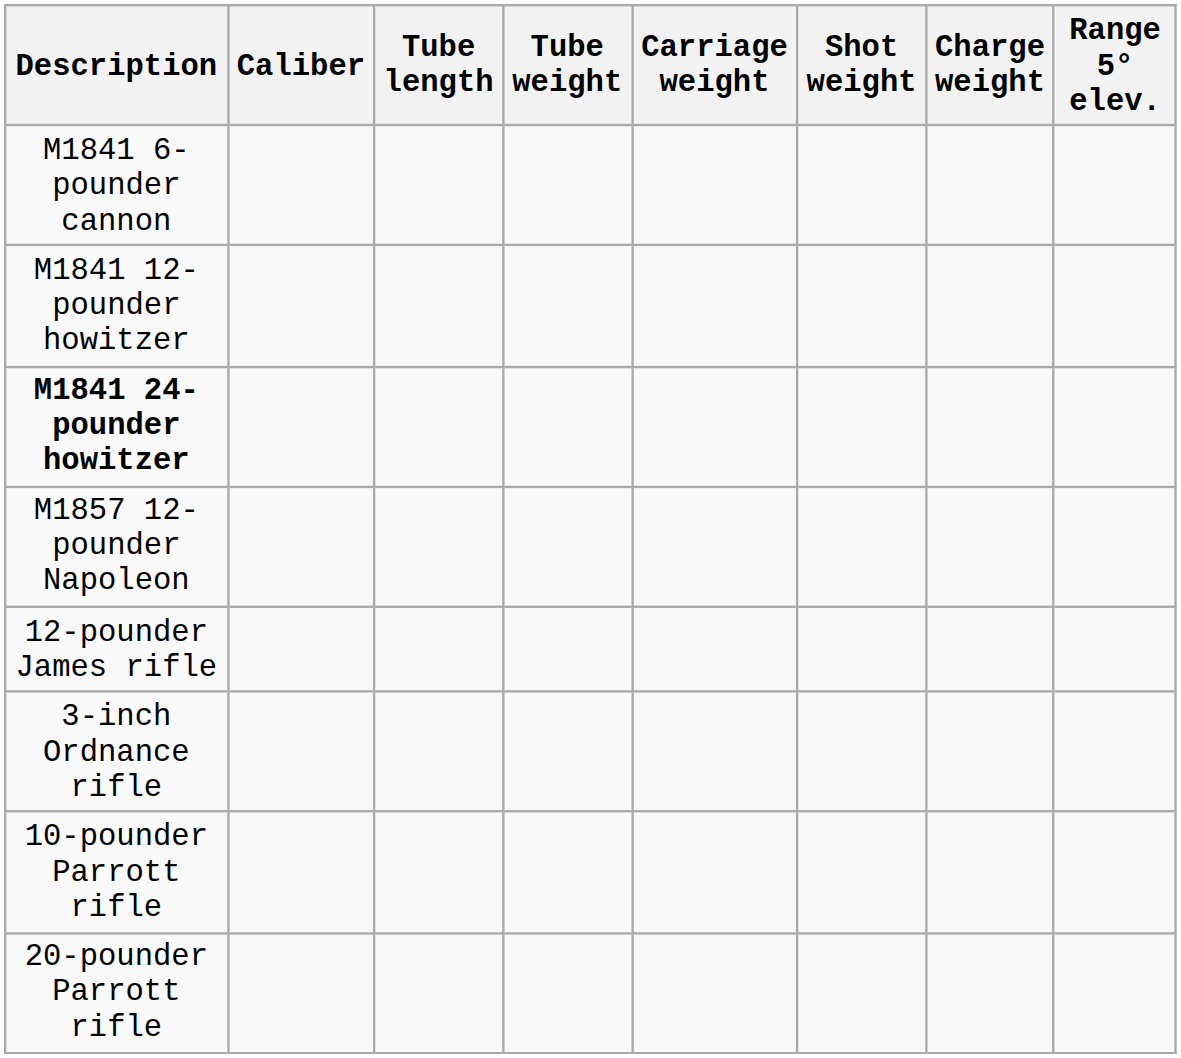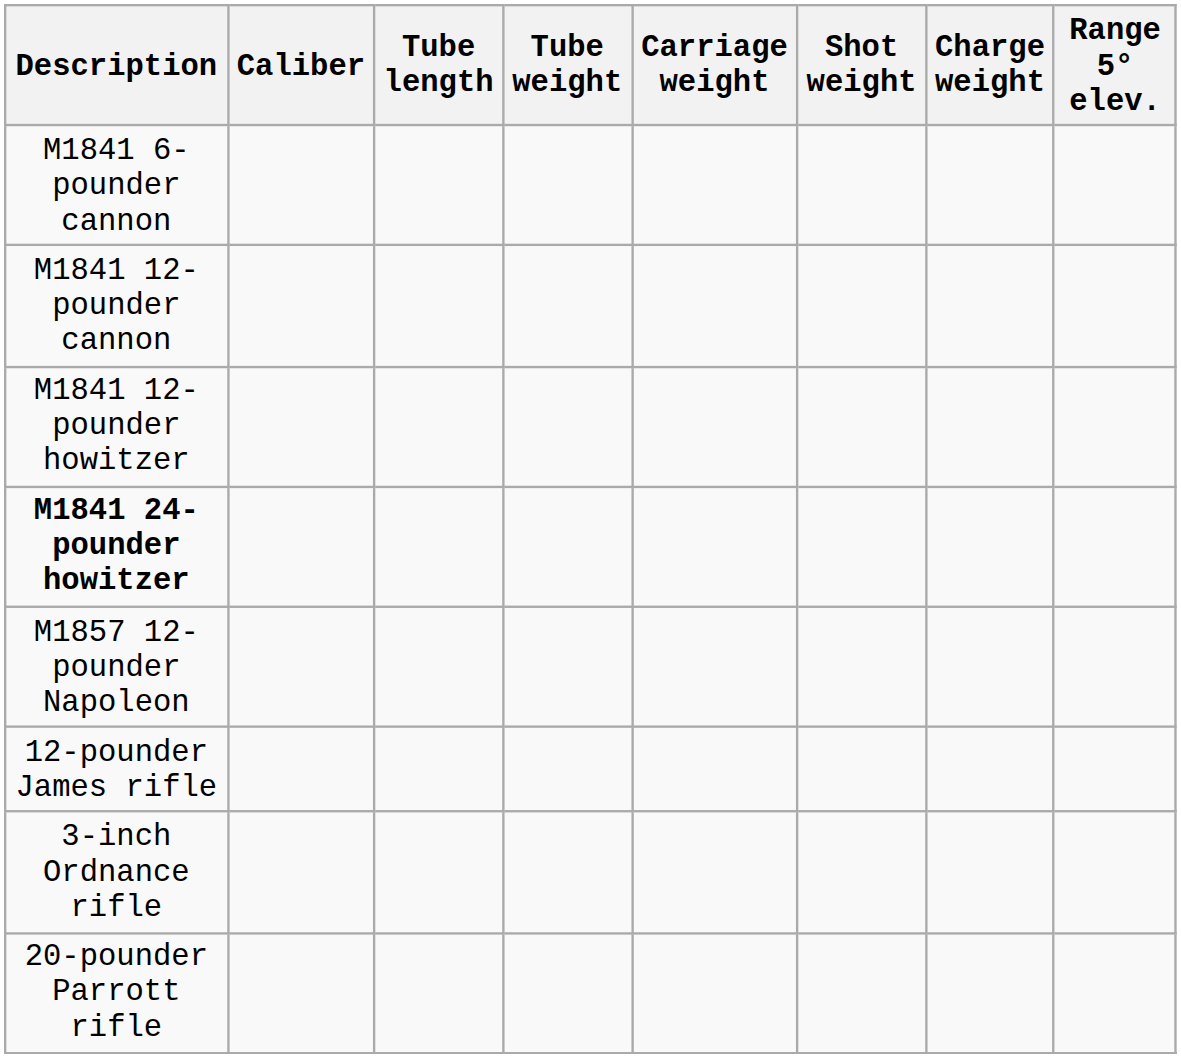+ row: M1841 12-pounder cannon
- row: 10-pounder Parrott rifle
